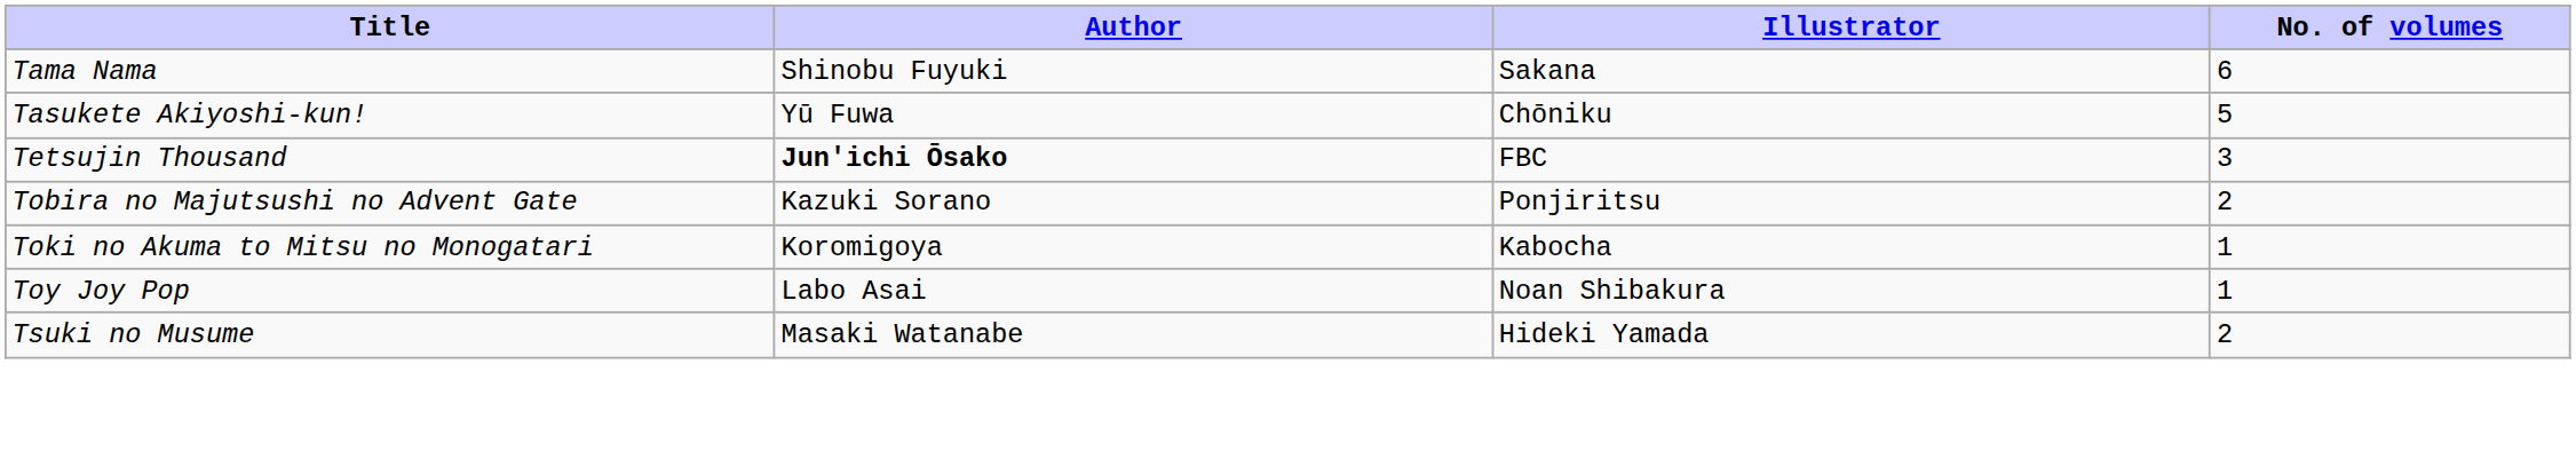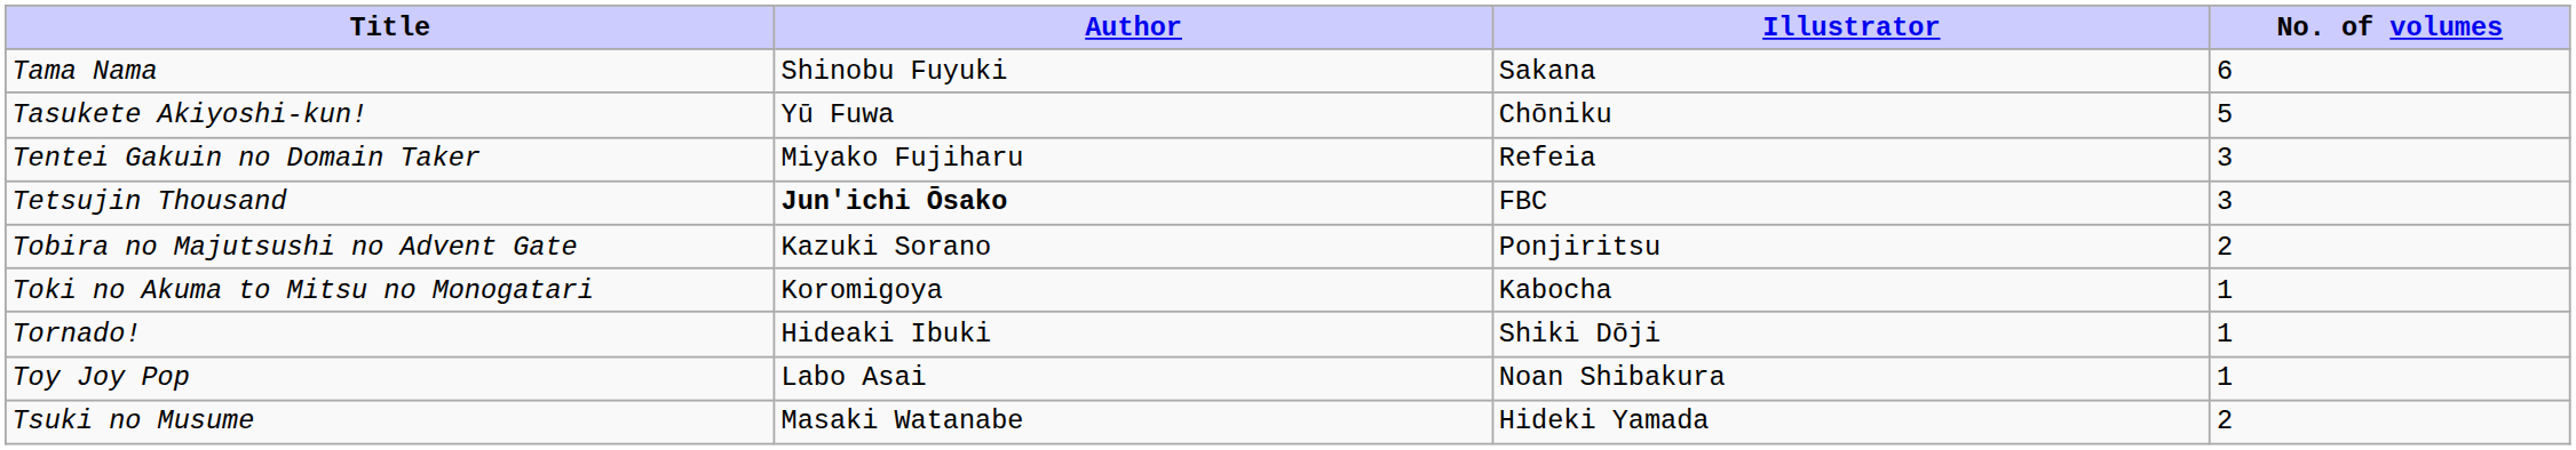+ row: Tentei Gakuin no Domain Taker | Miyako Fujiharu | Refeia | 3
+ row: Tornado! | Hideaki Ibuki | Shiki Dōji | 1
